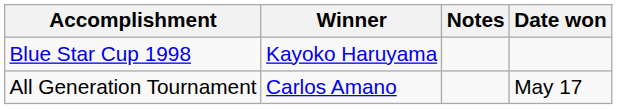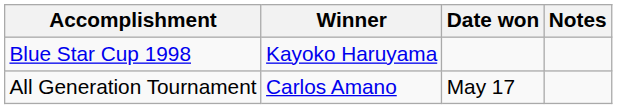columns swapped: Date won <-> Notes
